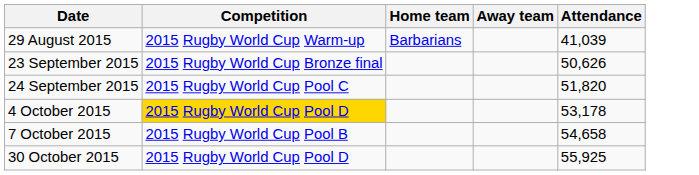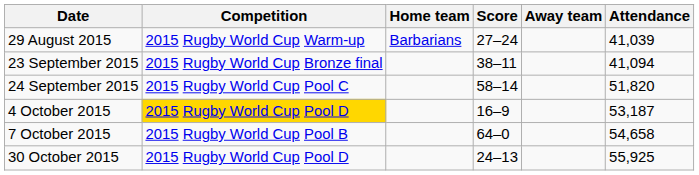+ column: Score | 27–24 | 38–11 | 58–14 | 16–9 | 64–0 | 24–13
23 September 2015 | Attendance: 50,626 -> 41,094
4 October 2015 | Attendance: 53,178 -> 53,187
